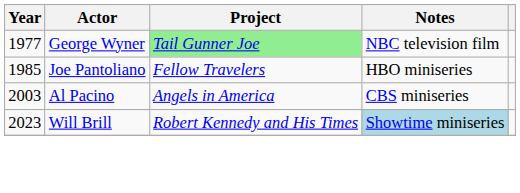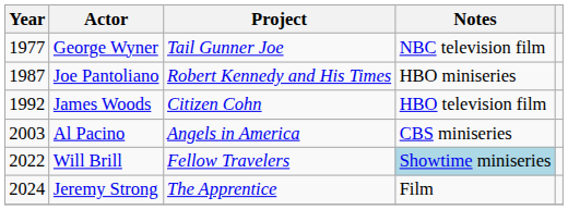George Wyner | Project: lightgreen background -> no background
Joe Pantoliano | Year: 1985 -> 1987
Joe Pantoliano | Project: Fellow Travelers -> Robert Kennedy and His Times
+ row: 1992 | James Woods | Citizen Cohn | HBO television film
Will Brill | Year: 2023 -> 2022
Will Brill | Project: Robert Kennedy and His Times -> Fellow Travelers
+ row: 2024 | Jeremy Strong | The Apprentice | Film
